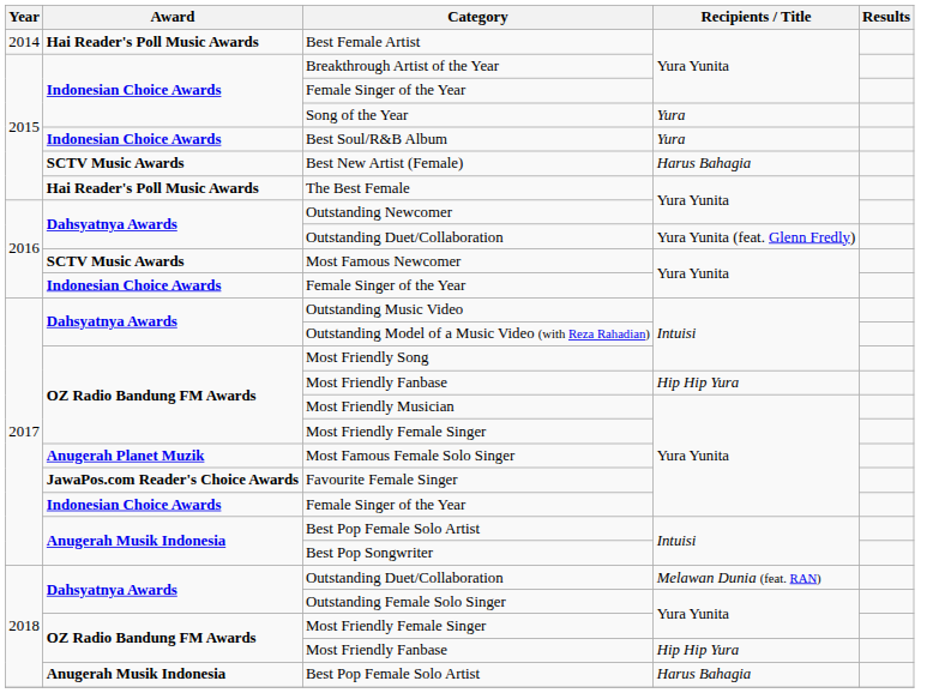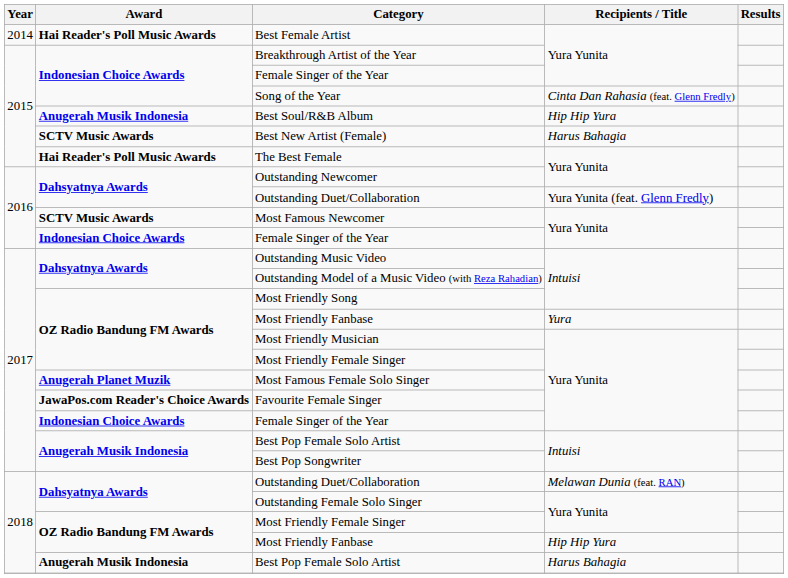Song of the Year | Recipients / Title: Yura -> Cinta Dan Rahasia (feat. Glenn Fredly)
Best Soul/R&B Album | Award: Indonesian Choice Awards -> Anugerah Musik Indonesia
Best Soul/R&B Album | Recipients / Title: Yura -> Hip Hip Yura
2017 / Most Friendly Fanbase | Recipients / Title: Hip Hip Yura -> Yura
